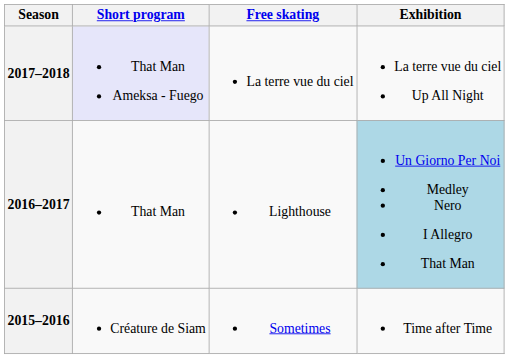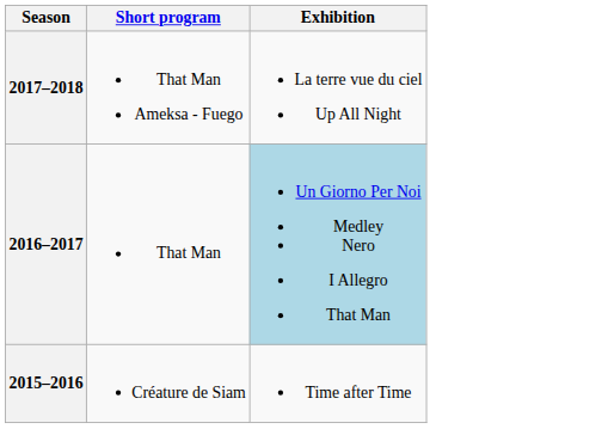- column: Free skating | La terre vue du ciel | Lighthouse | Sometimes
2017–2018 | Short program: lavender background -> no background
